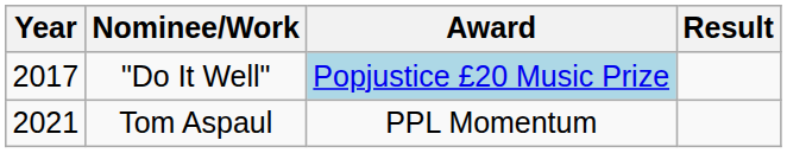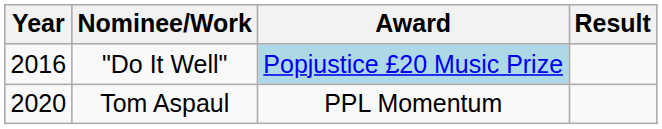"Do It Well" | Year: 2017 -> 2016
Tom Aspaul | Year: 2021 -> 2020
